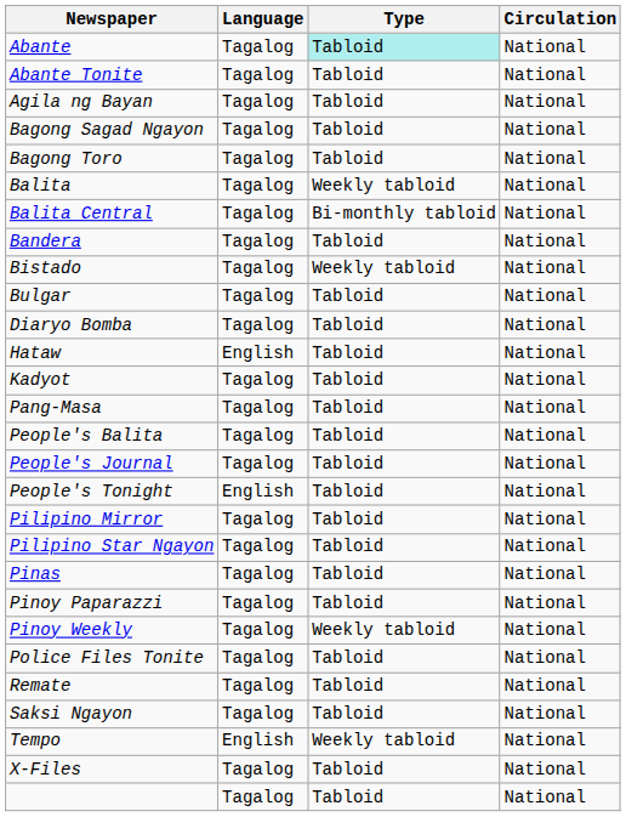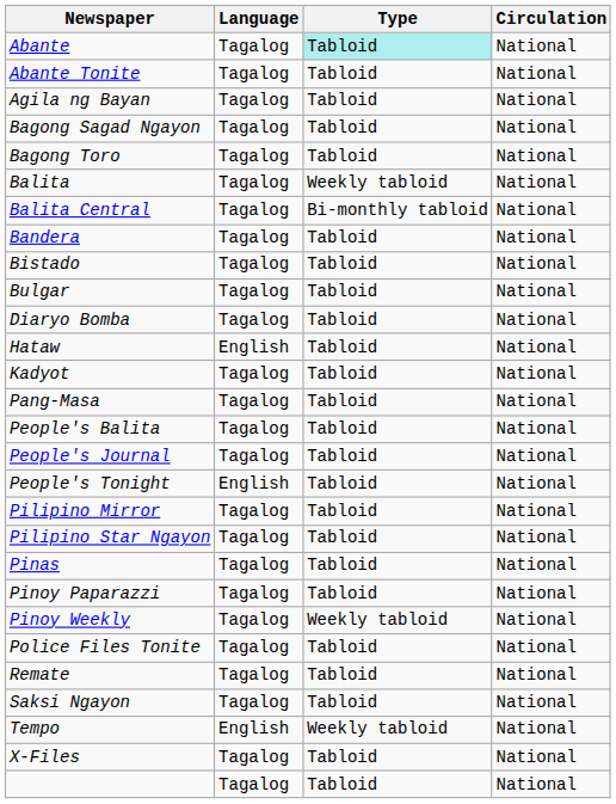Bistado | Type: Weekly tabloid -> Tabloid
